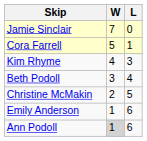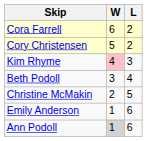- row: Jamie Sinclair | 7 | 0
Cora Farrell | W: 5 -> 6
Cora Farrell | L: 1 -> 2
+ row: Cory Christensen | 5 | 2
Kim Rhyme | W: no background -> pink background
